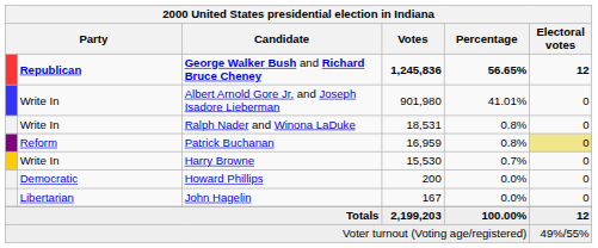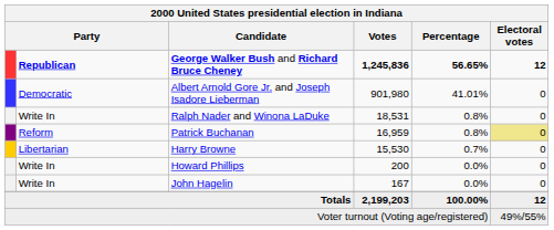Albert Arnold Gore Jr. and Joseph Isadore Lieberman | column 2: Write In -> Democratic
Harry Browne | column 2: Write In -> Libertarian
Howard Phillips | column 2: Democratic -> Write In
John Hagelin | column 2: Libertarian -> Write In
